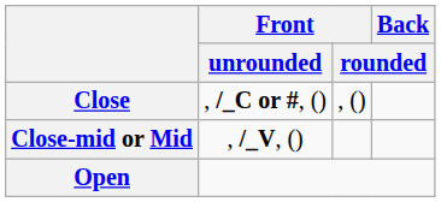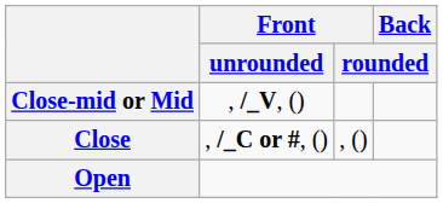rows swapped: Close <-> Close-mid or Mid
